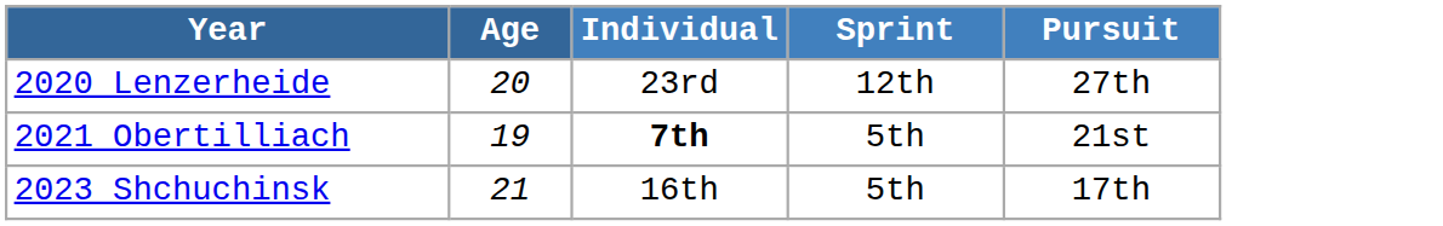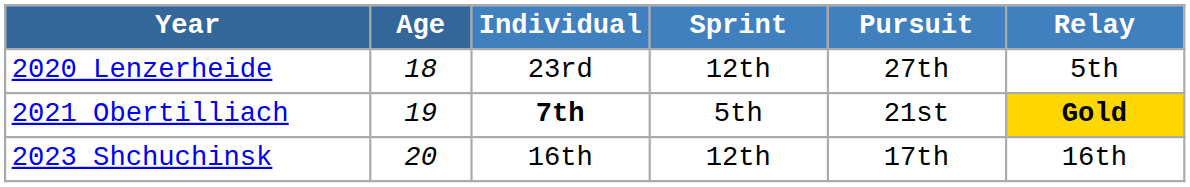+ column: Relay | 5th | Gold | 16th
2020 Lenzerheide | Age: 20 -> 18
2023 Shchuchinsk | Age: 21 -> 20
2023 Shchuchinsk | Sprint: 5th -> 12th
